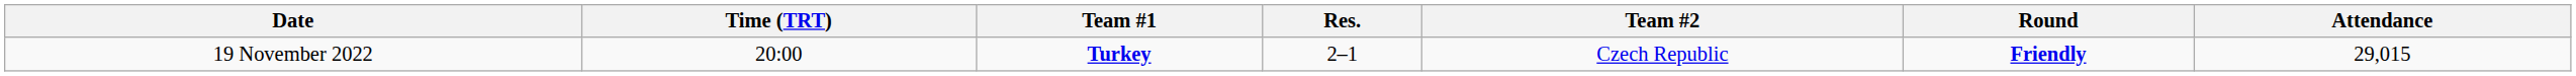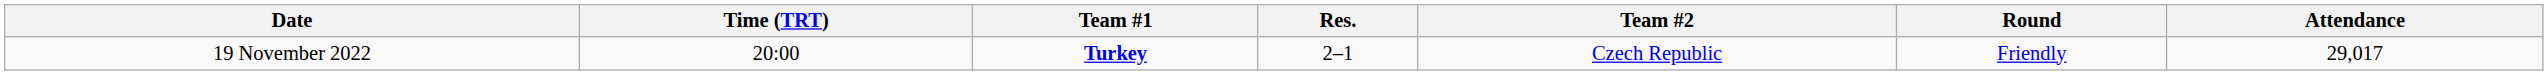19 November 2022 | Round: bold -> normal
19 November 2022 | Attendance: 29,015 -> 29,017
